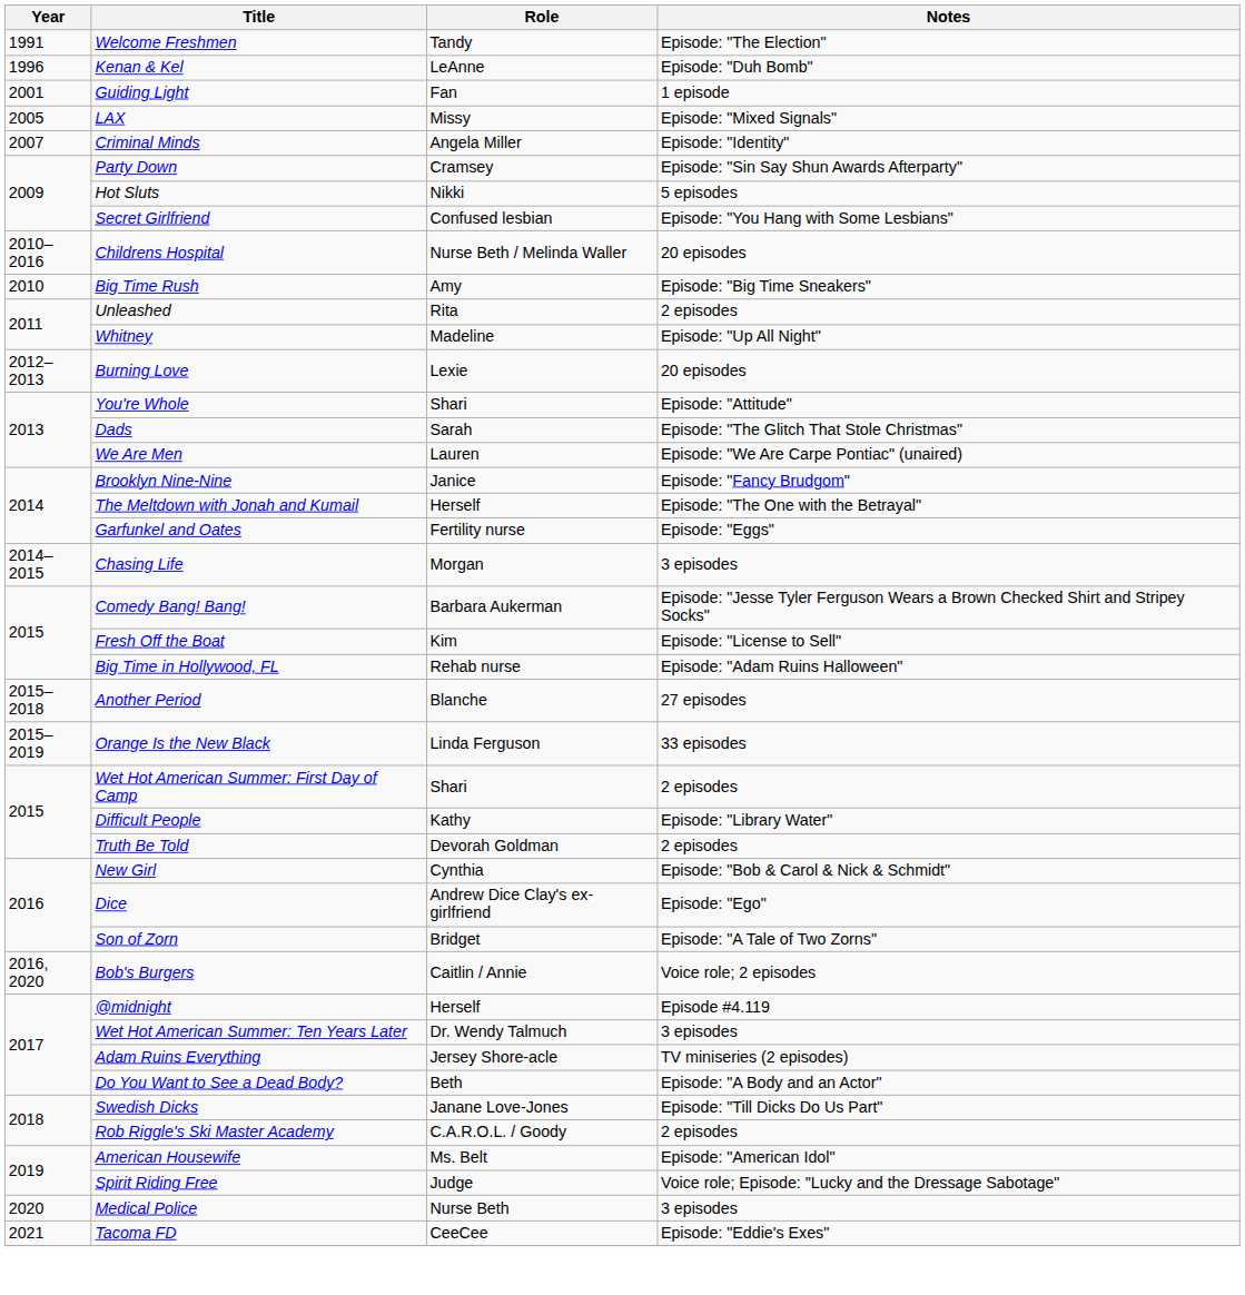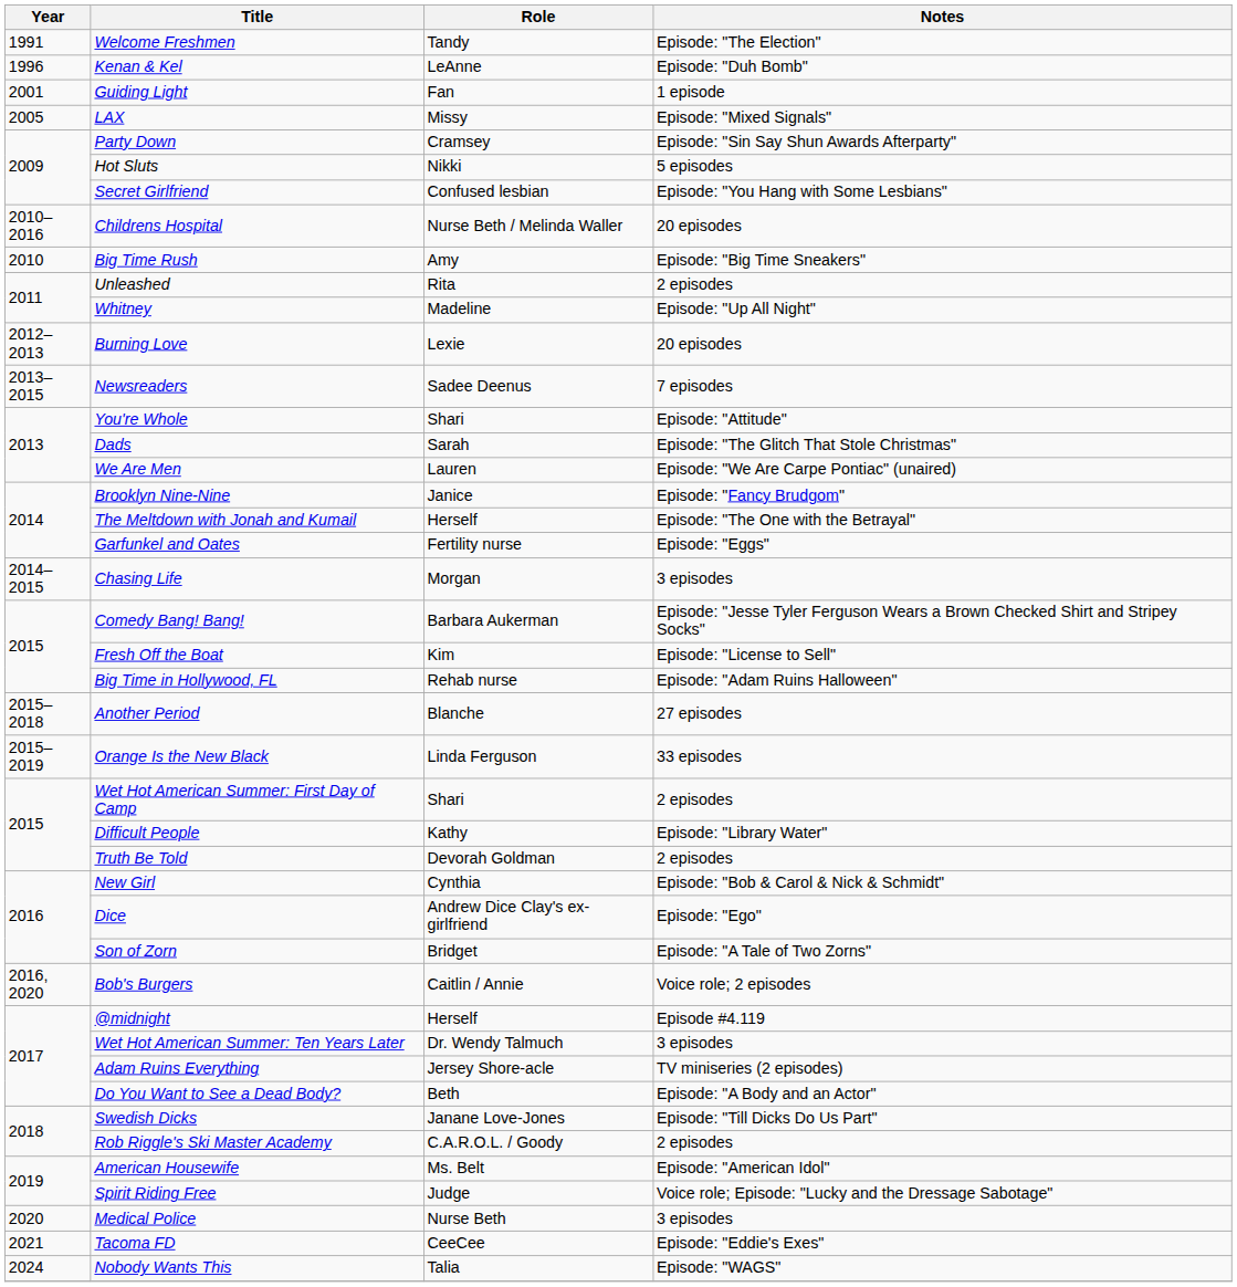- row: 2007 | Criminal Minds | Angela Miller | Episode: "Identity"
+ row: 2013–2015 | Newsreaders | Sadee Deenus | 7 episodes
+ row: 2024 | Nobody Wants This | Talia | Episode: "WAGS"
